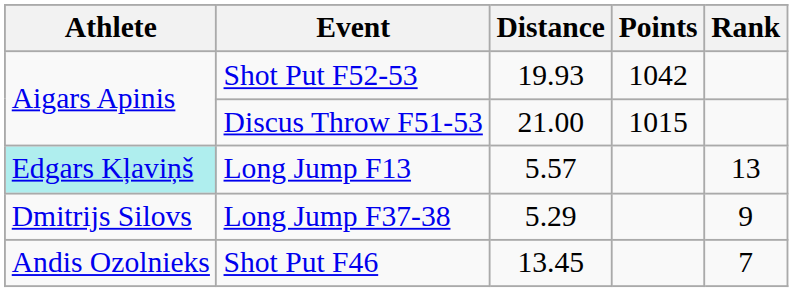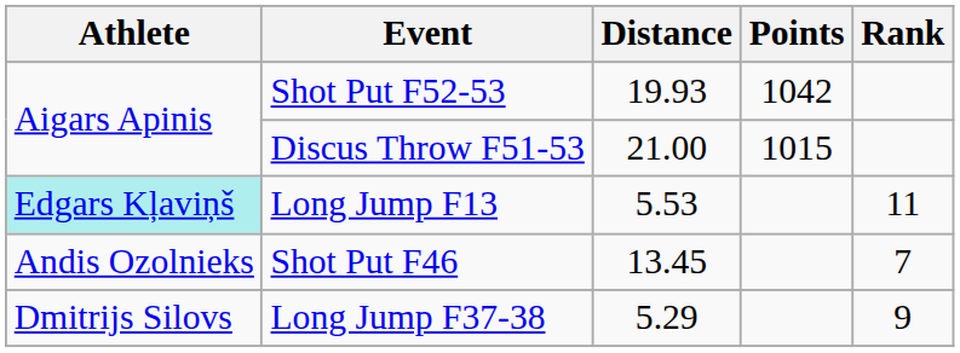Long Jump F13 | Distance: 5.57 -> 5.53
Long Jump F13 | Rank: 13 -> 11
rows swapped: Shot Put F46 <-> Long Jump F37-38
